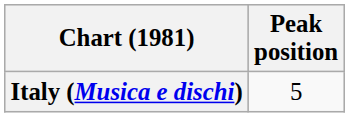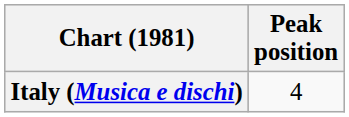Italy (Musica e dischi) | Peak position: 5 -> 4
